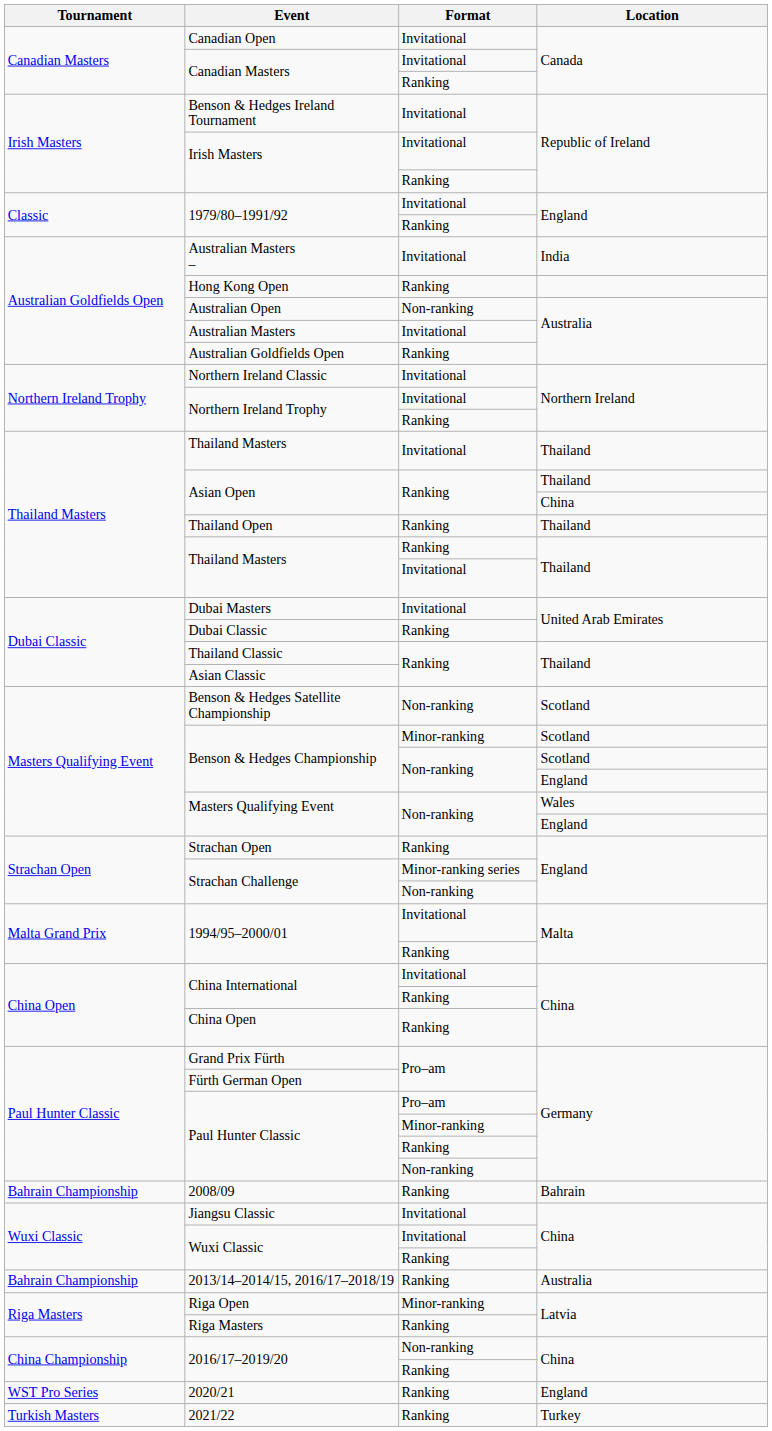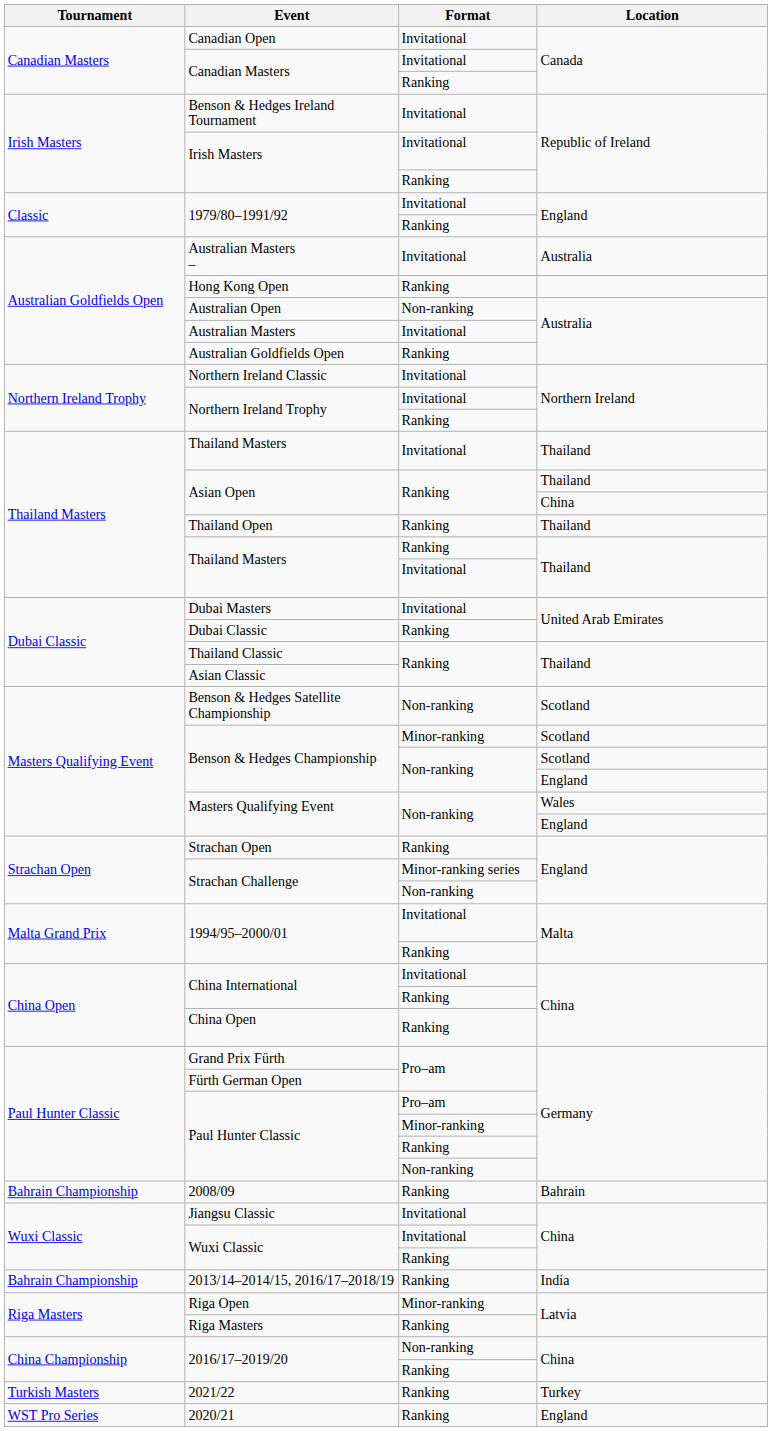Australian Masters – | Location: India -> Australia
2013/14–2014/15, 2016/17–2018/19 | Location: Australia -> India
rows swapped: 2020/21 <-> 2021/22
